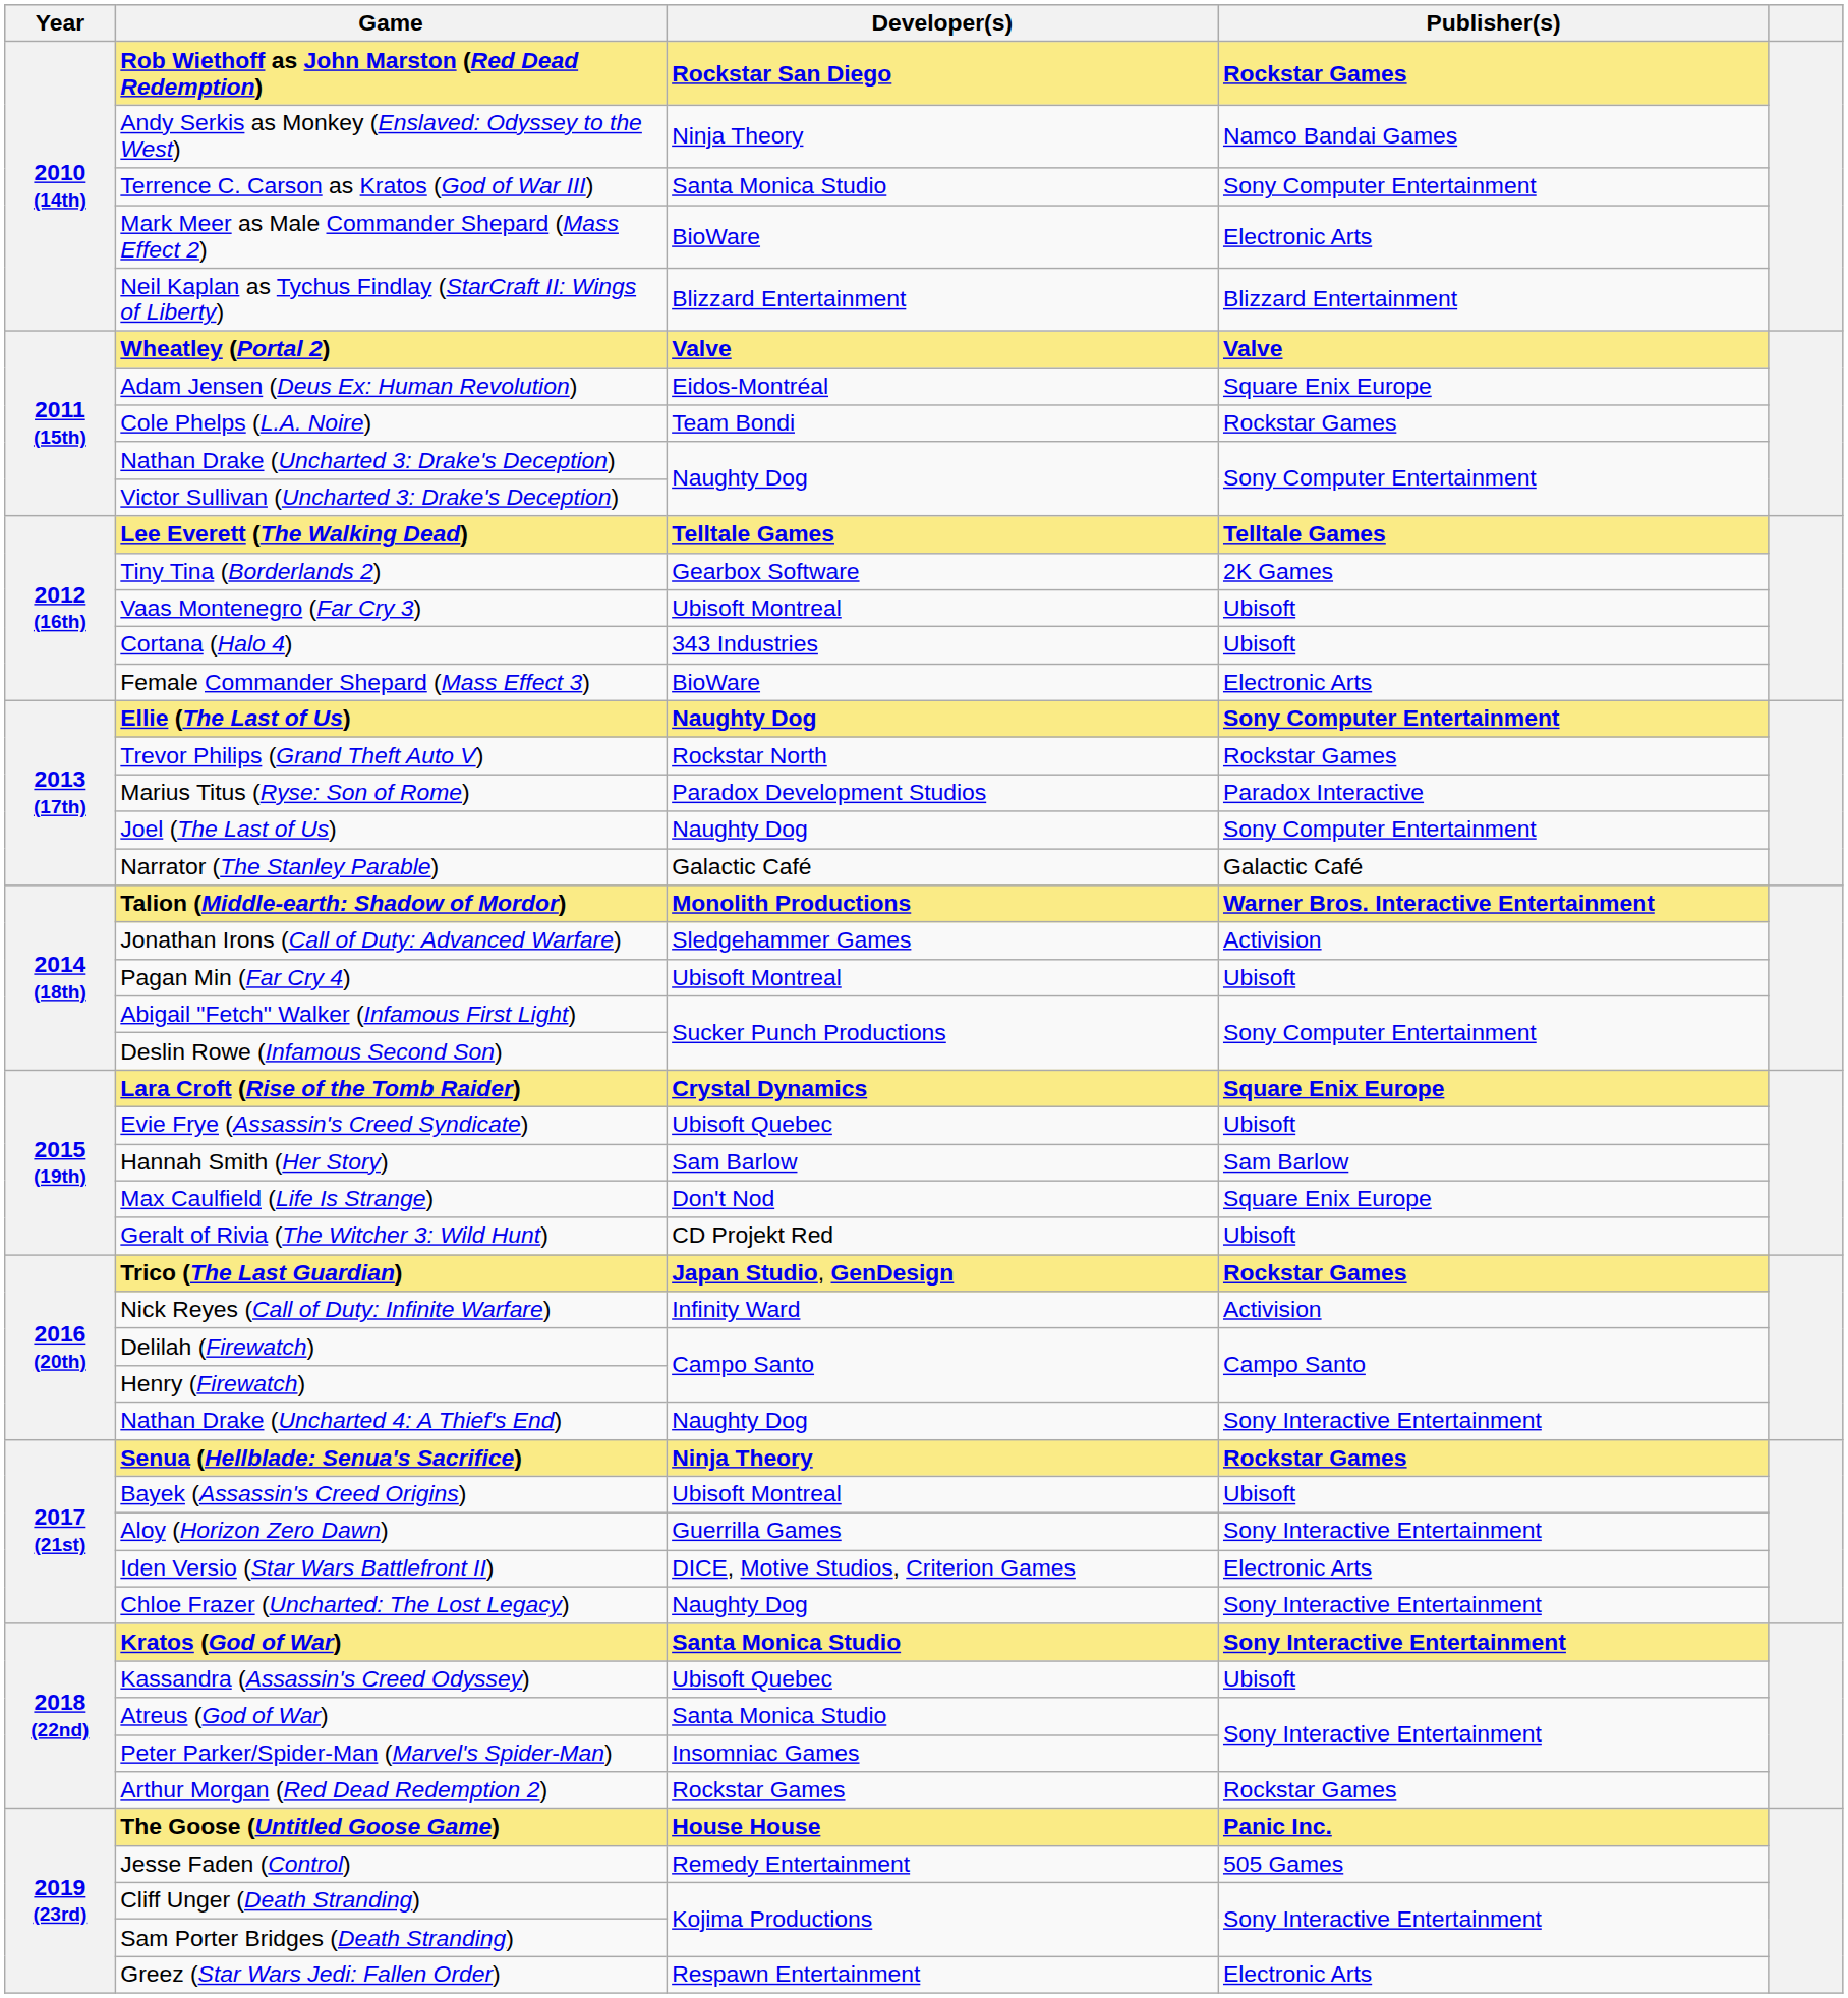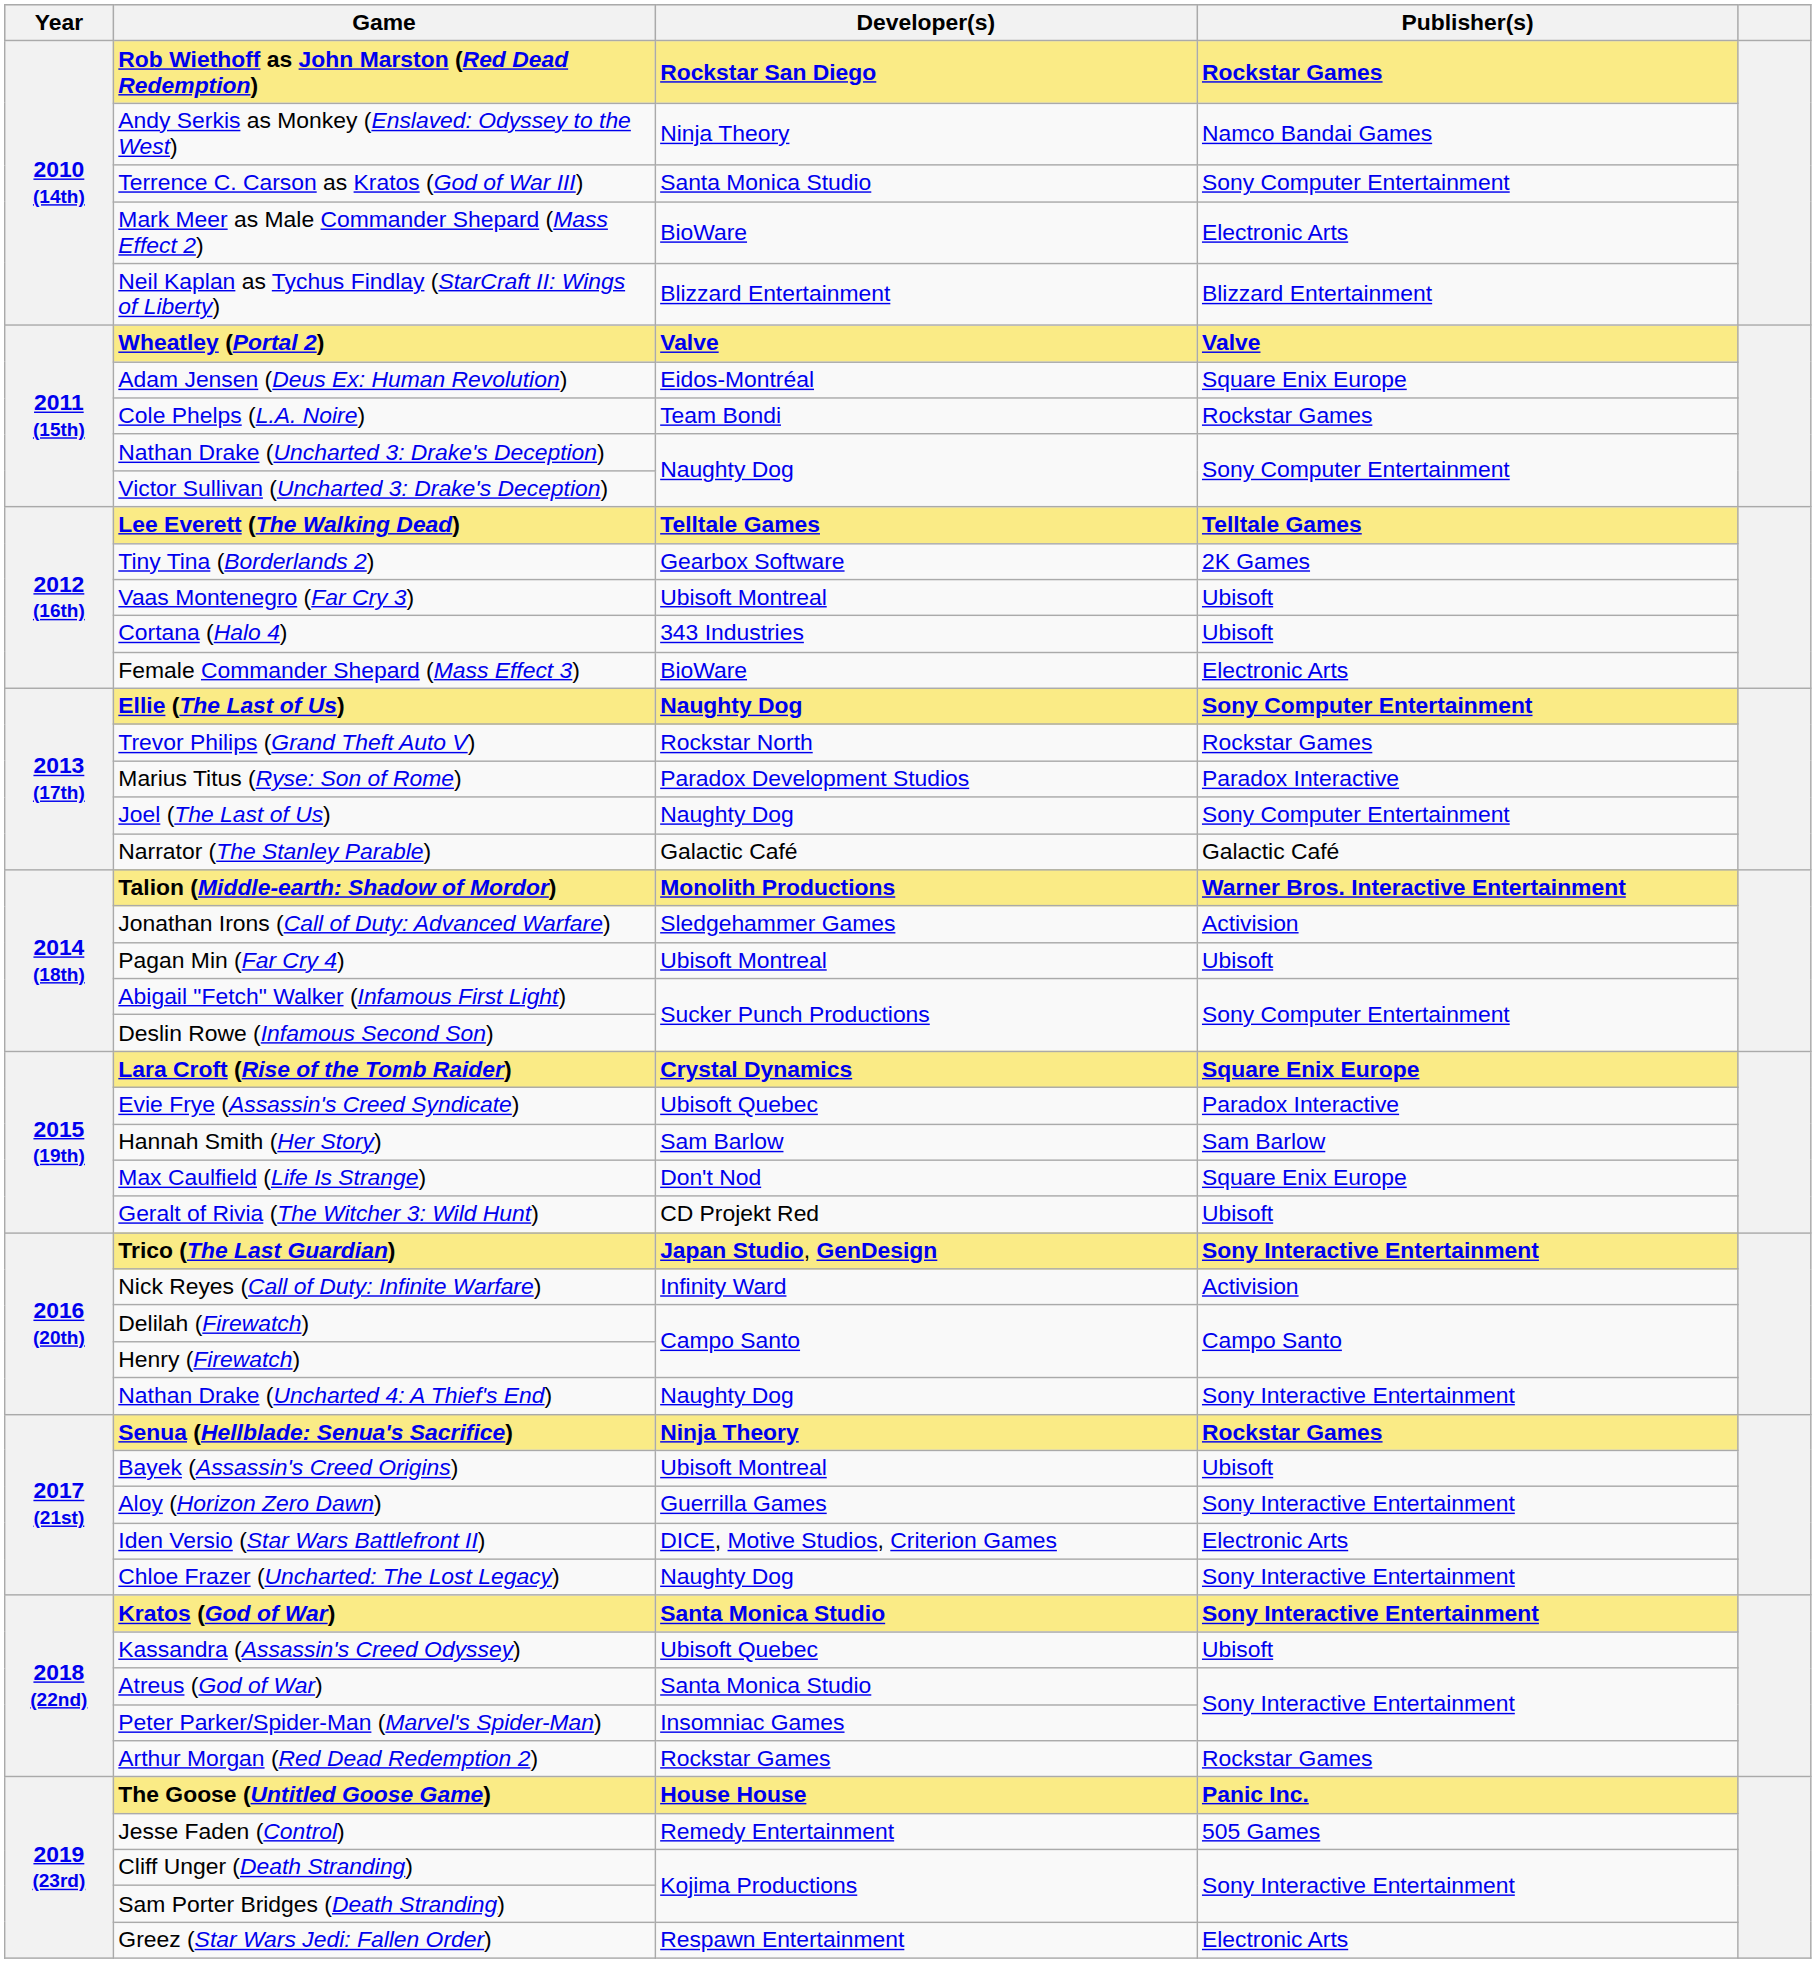Evie Frye (Assassin's Creed Syndicate) | Publisher(s): Ubisoft -> Paradox Interactive
Trico (The Last Guardian) | Publisher(s): Rockstar Games -> Sony Interactive Entertainment
